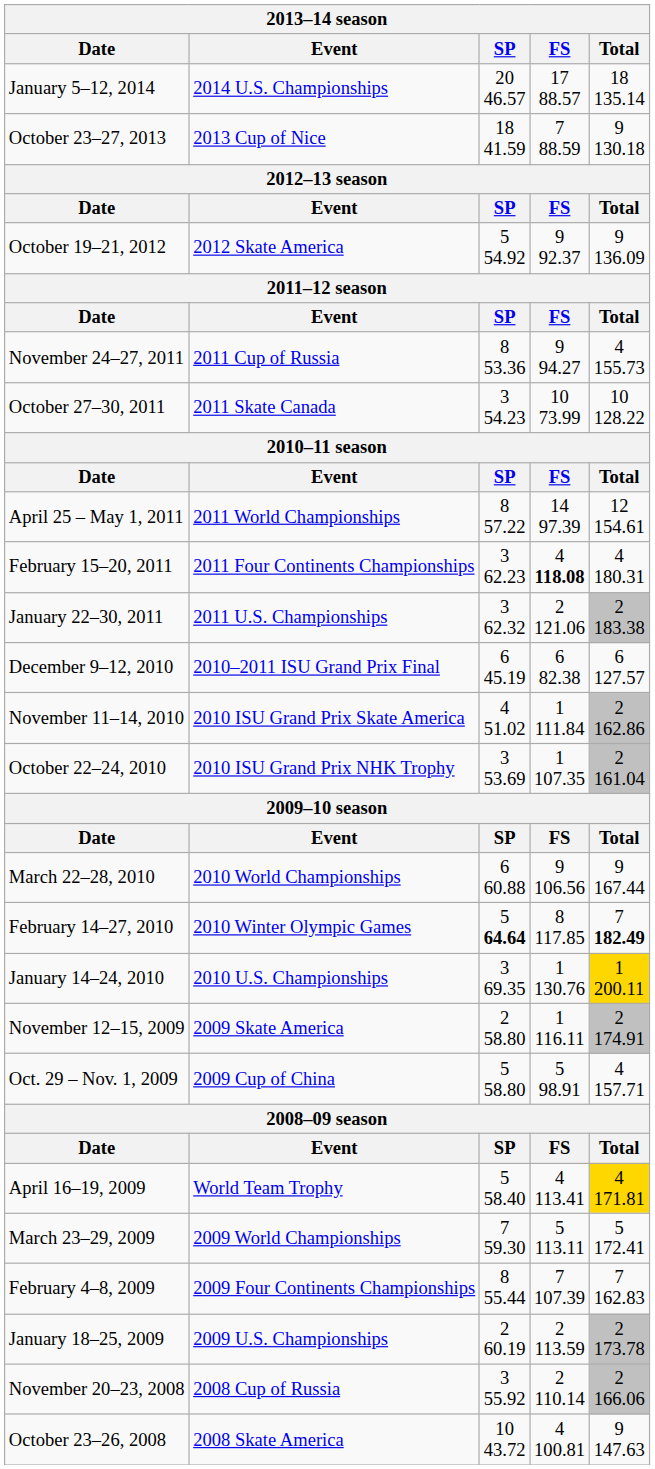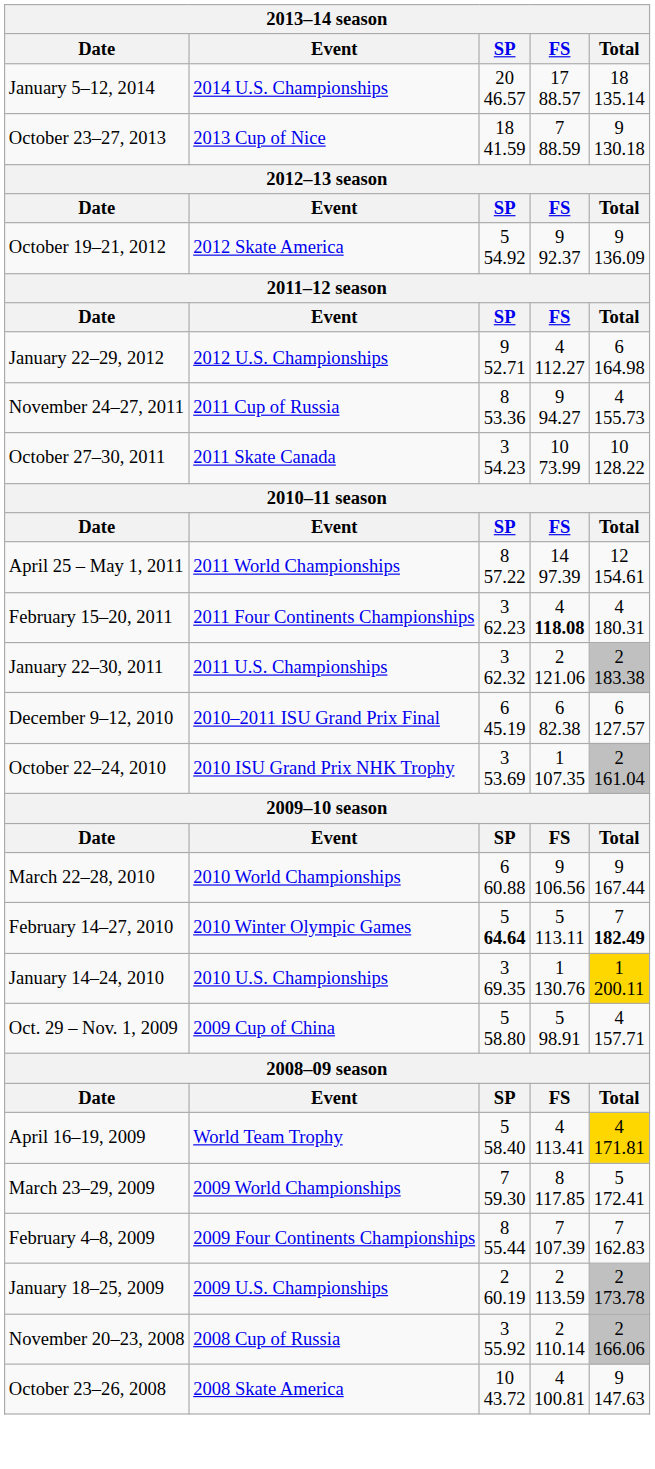+ row: January 22–29, 2012 | 2012 U.S. Championships | 9 52.71 | 4 112.27 | 6 164.98
- row: November 11–14, 2010 | 2010 ISU Grand Prix Skate America | 4 51.02 | 1 111.84 | 2 162.86
February 14–27, 2010 | FS: 8 117.85 -> 5 113.11
- row: November 12–15, 2009 | 2009 Skate America | 2 58.80 | 1 116.11 | 2 174.91
March 23–29, 2009 | FS: 5 113.11 -> 8 117.85
